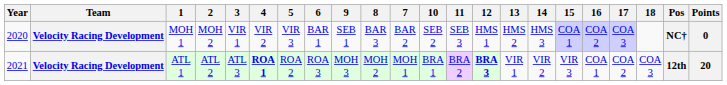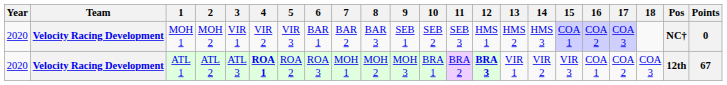columns swapped: 7 <-> 9
ATL 1 | Year: 2021 -> 2020
ATL 1 | Points: 20 -> 67
